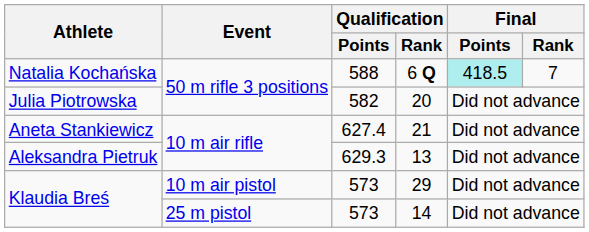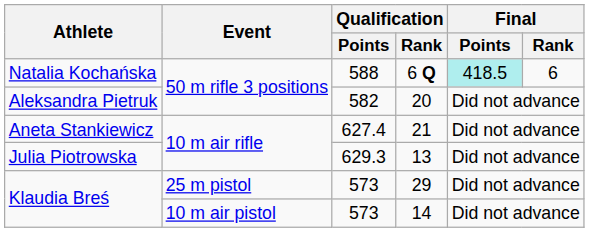6 Q | Final / Rank: 7 -> 6
20 | Athlete: Julia Piotrowska -> Aleksandra Pietruk
13 | Athlete: Aleksandra Pietruk -> Julia Piotrowska
29 | Event: 10 m air pistol -> 25 m pistol
14 | Event: 25 m pistol -> 10 m air pistol
